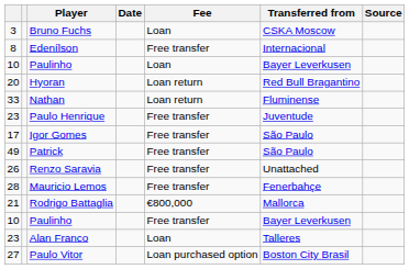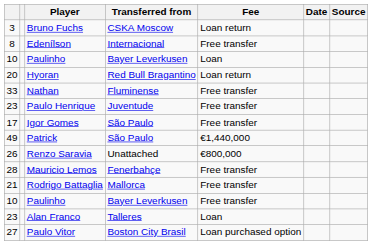columns swapped: Transferred from <-> Date
Bruno Fuchs | Fee: Loan -> Loan return
Nathan | Fee: Loan return -> Free transfer
Patrick | Fee: Free transfer -> €1,440,000
Renzo Saravia | Fee: Free transfer -> €800,000
Rodrigo Battaglia | Fee: €800,000 -> Free transfer
